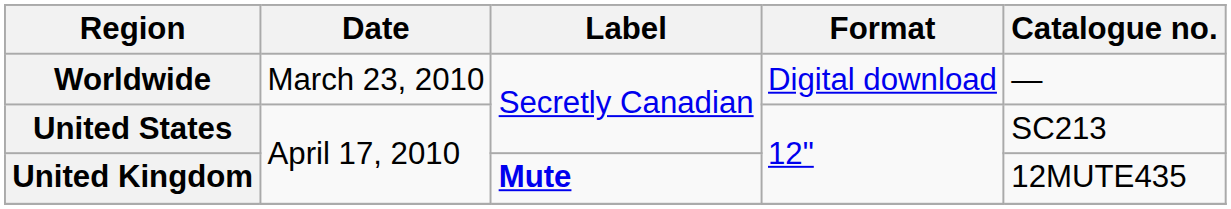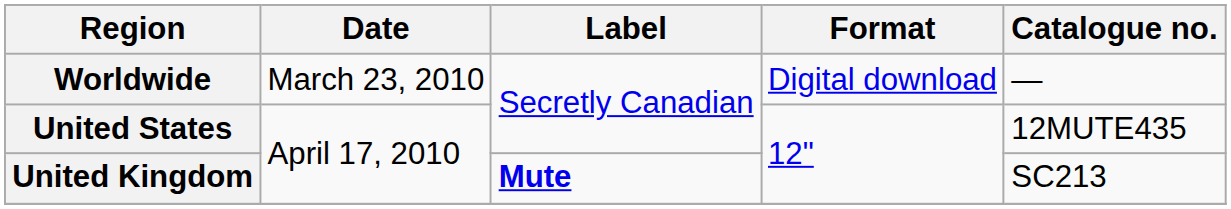United States | Catalogue no.: SC213 -> 12MUTE435
United Kingdom | Catalogue no.: 12MUTE435 -> SC213
